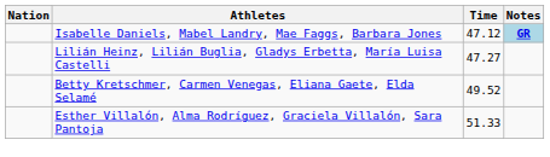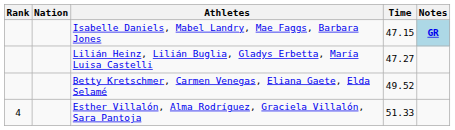+ column: Rank | 4
Isabelle Daniels, Mabel Landry, Mae Faggs, Barbara Jones | Time: 47.12 -> 47.15
